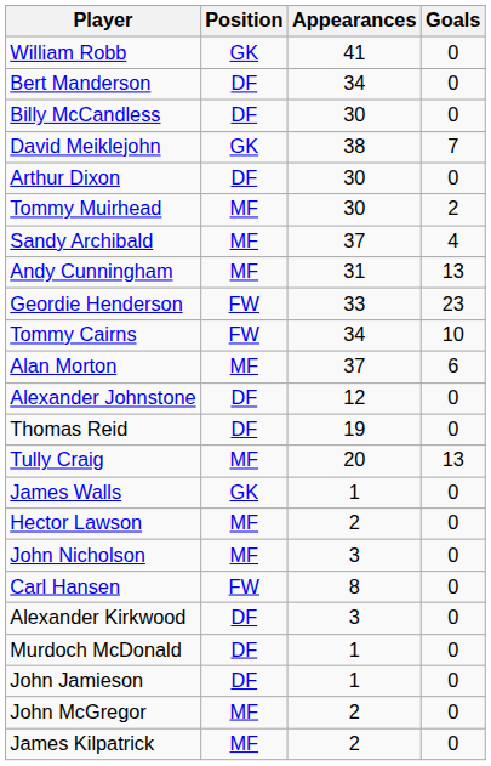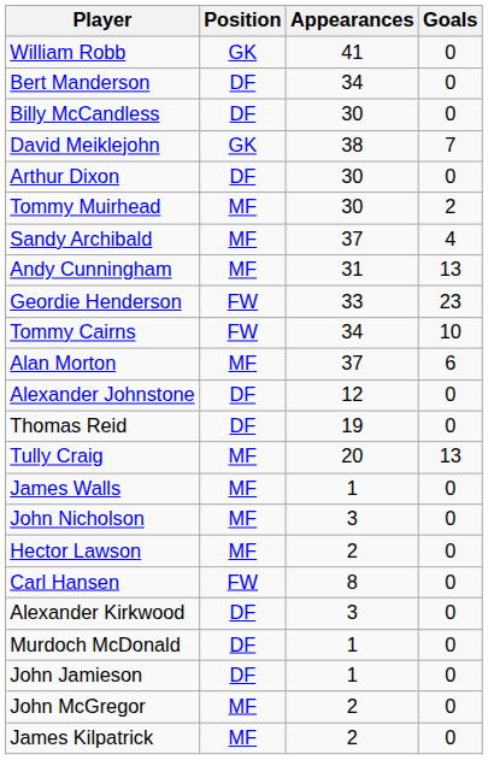James Walls | Position: GK -> MF
rows swapped: Hector Lawson <-> John Nicholson
